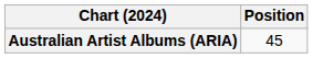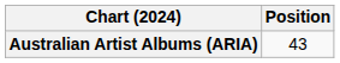Australian Artist Albums (ARIA) | Position: 45 -> 43
